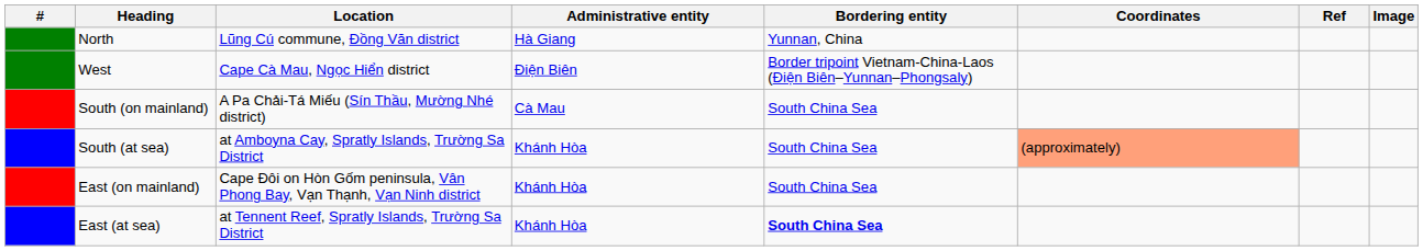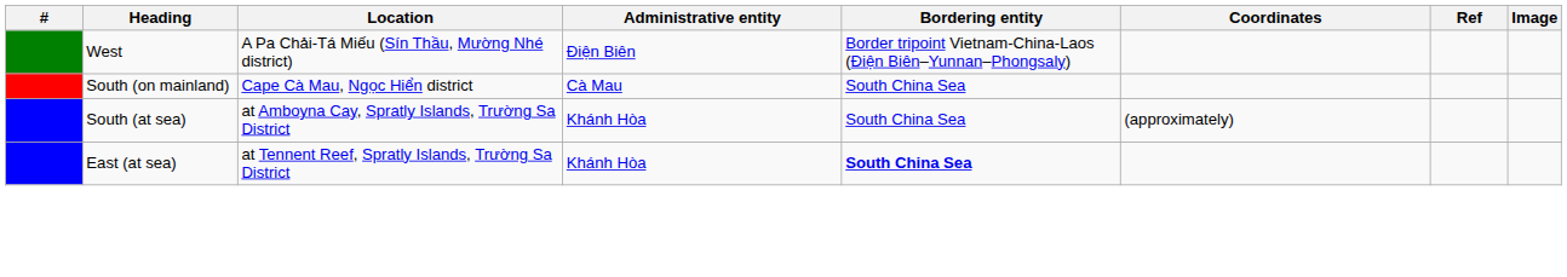- row: North | Lũng Cú commune, Đồng Văn district | Hà Giang | Yunnan, China
West | Location: Cape Cà Mau, Ngọc Hiển district -> A Pa Chải-Tá Miếu (Sín Thầu, Mường Nhé district)
South (on mainland) | Location: A Pa Chải-Tá Miếu (Sín Thầu, Mường Nhé district) -> Cape Cà Mau, Ngọc Hiển district
South (at sea) | Coordinates: lightsalmon background -> no background
- row: East (on mainland) | Cape Đôi on Hòn Gốm peninsula, Vân Phong Bay, Vạn Thạnh, Vạn Ninh district | Khánh Hòa | South China Sea
